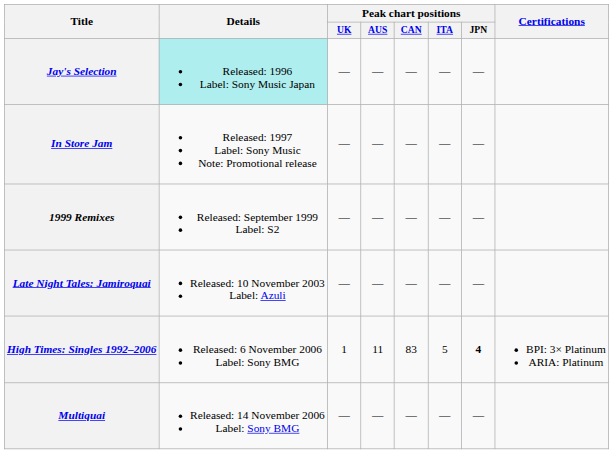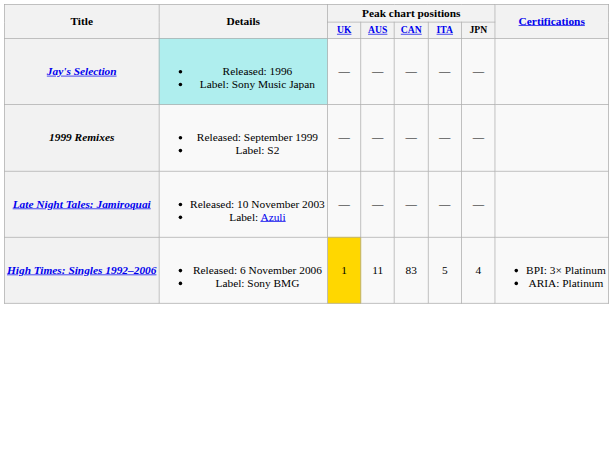- row: In Store Jam | Released: 1997 Label: Sony Music Note: Promotional release | — | — | — | — | —
High Times: Singles 1992–2006 | Peak chart positions / UK: no background -> gold background
High Times: Singles 1992–2006 | Peak chart positions / JPN: bold -> normal
- row: Multiquai | Released: 14 November 2006 Label: Sony BMG | — | — | — | — | —
